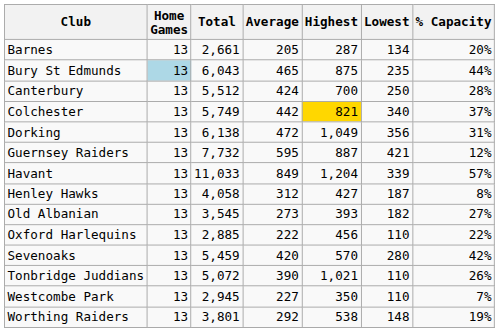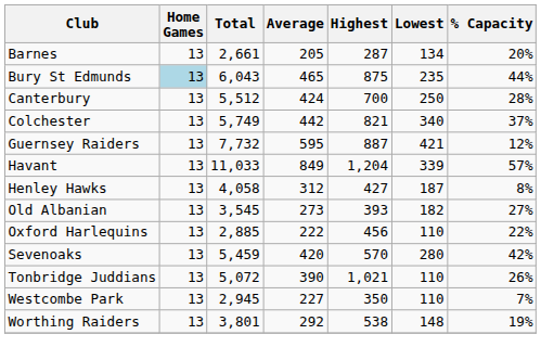Colchester | Highest: gold background -> no background
- row: Dorking | 13 | 6,138 | 472 | 1,049 | 356 | 31%
